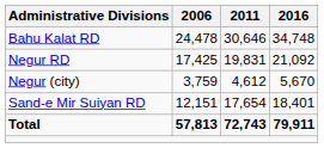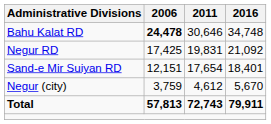Bahu Kalat RD | 2006: normal -> bold
rows swapped: Sand-e Mir Suiyan RD <-> Negur (city)
